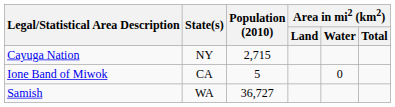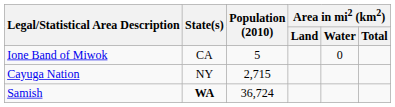rows swapped: Cayuga Nation <-> Ione Band of Miwok
Samish | State(s): normal -> bold
Samish | Population (2010): 36,727 -> 36,724
